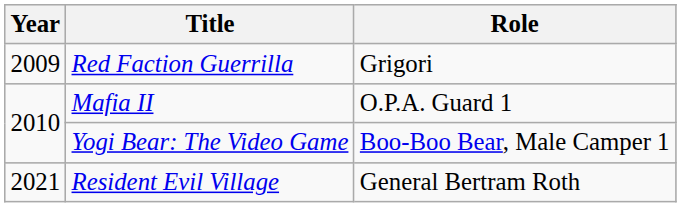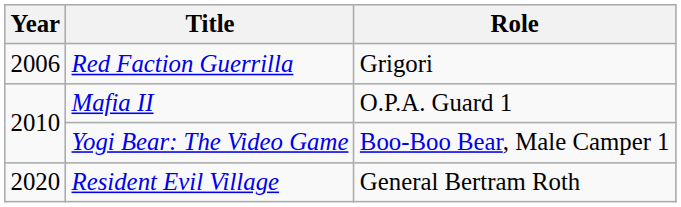Red Faction Guerrilla | Year: 2009 -> 2006
Resident Evil Village | Year: 2021 -> 2020
